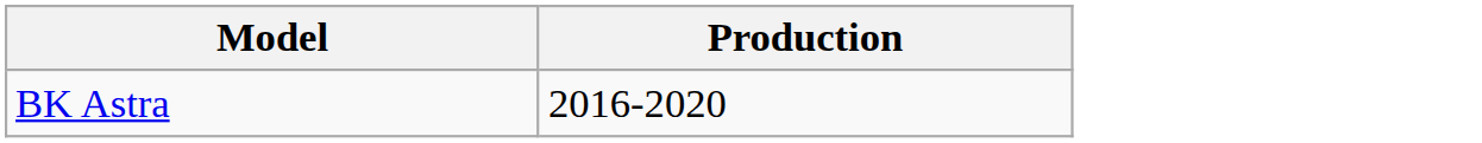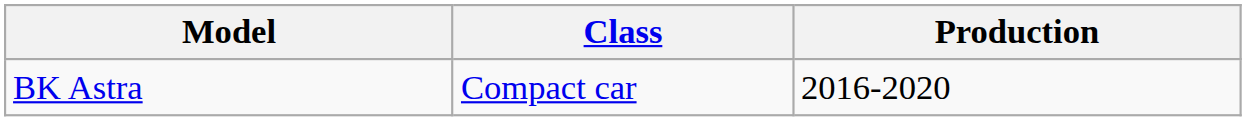+ column: Class | Compact car
